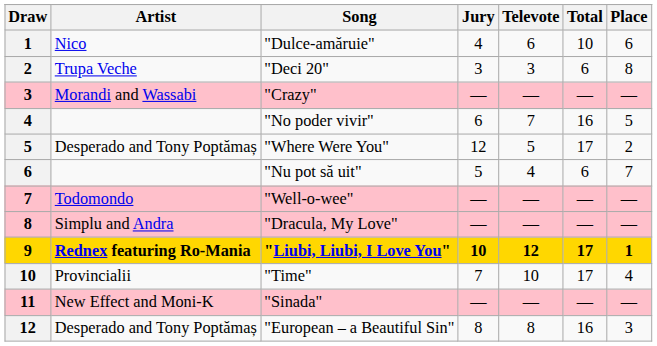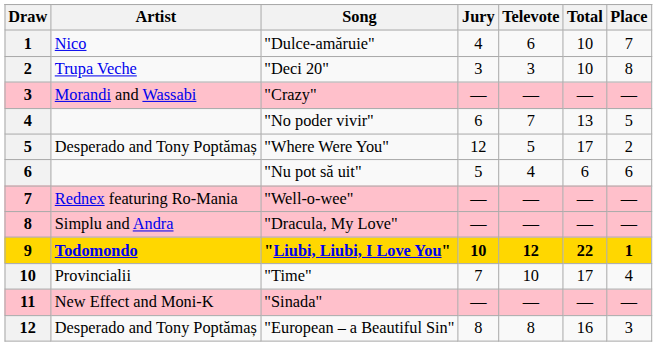"Dulce-amăruie" | Place: 6 -> 7
"Deci 20" | Total: 6 -> 10
"No poder vivir" | Total: 16 -> 13
"Nu pot să uit" | Place: 7 -> 6
"Well-o-wee" | Artist: Todomondo -> Rednex featuring Ro-Mania
"Liubi, Liubi, I Love You" | Artist: Rednex featuring Ro-Mania -> Todomondo
"Liubi, Liubi, I Love You" | Total: 17 -> 22
